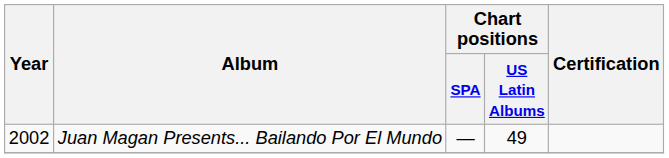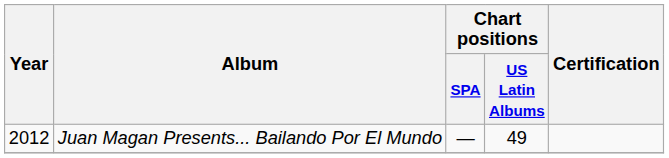Juan Magan Presents... Bailando Por El Mundo | Year: 2002 -> 2012
